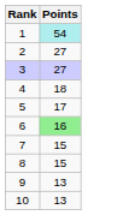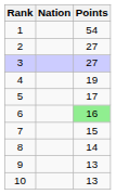+ column: Nation
1 | Points: paleturquoise background -> no background
4 | Points: 18 -> 19
8 | Points: 15 -> 14
